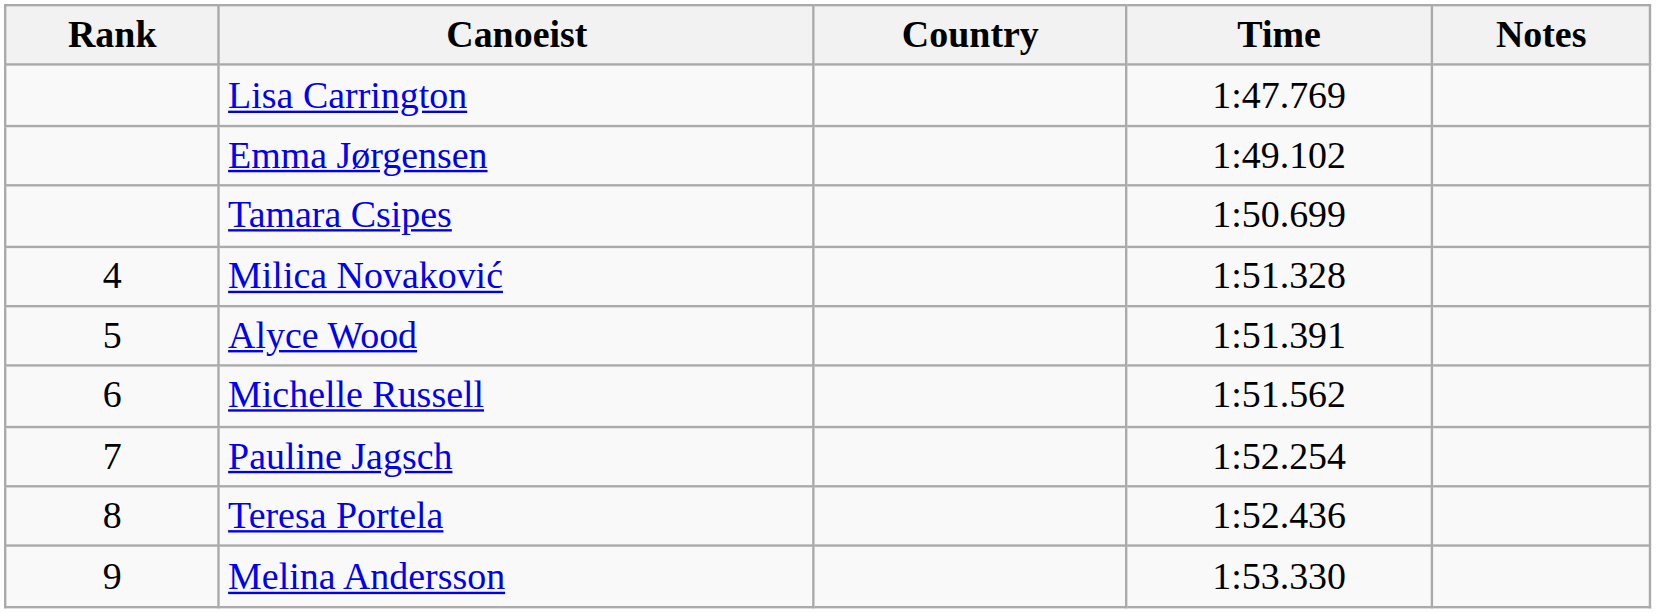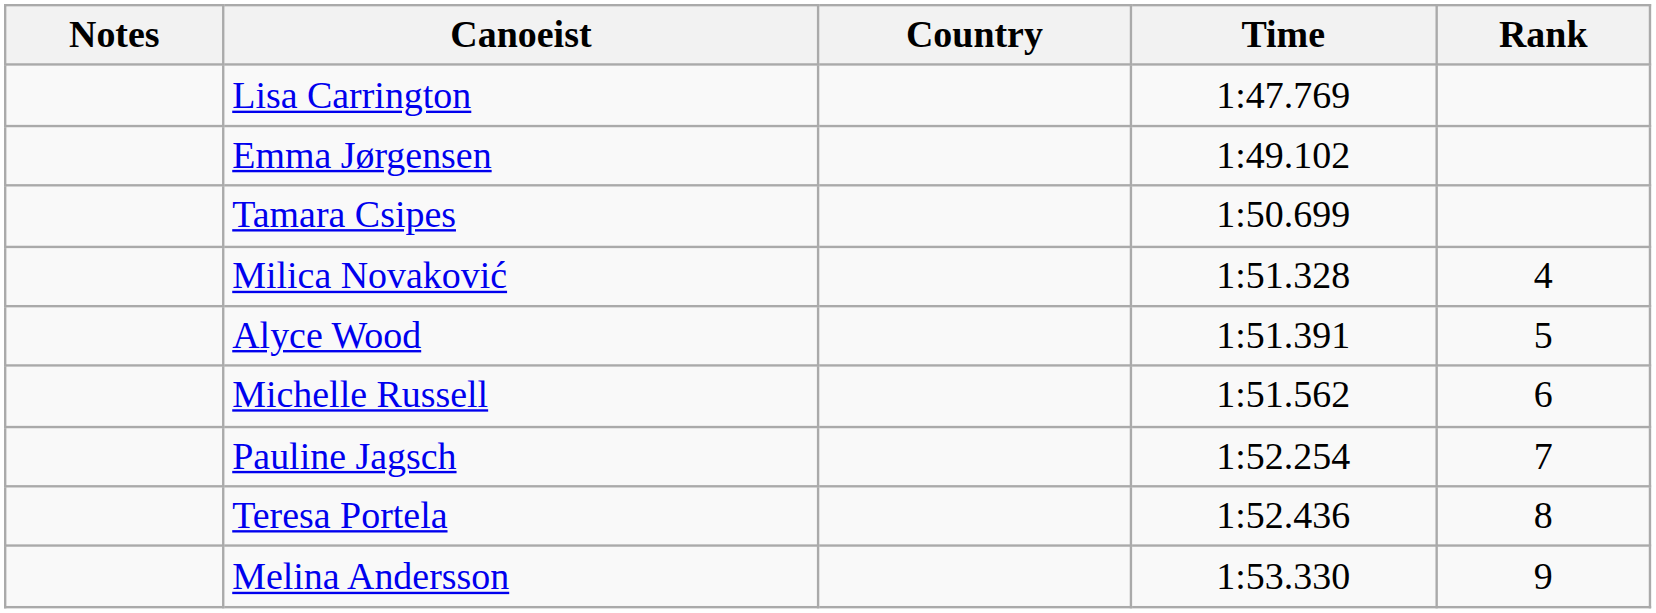columns swapped: Rank <-> Notes
